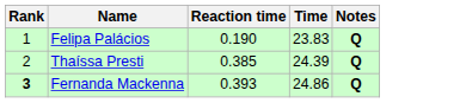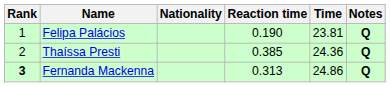+ column: Nationality
Felipa Palácios | Time: 23.83 -> 23.81
Thaíssa Presti | Time: 24.39 -> 24.36
Fernanda Mackenna | Reaction time: 0.393 -> 0.313
